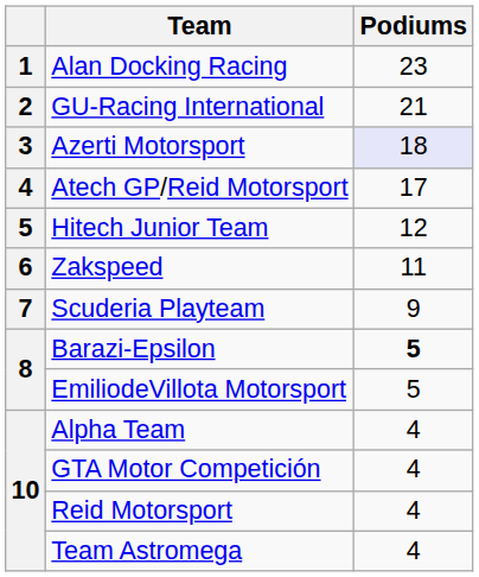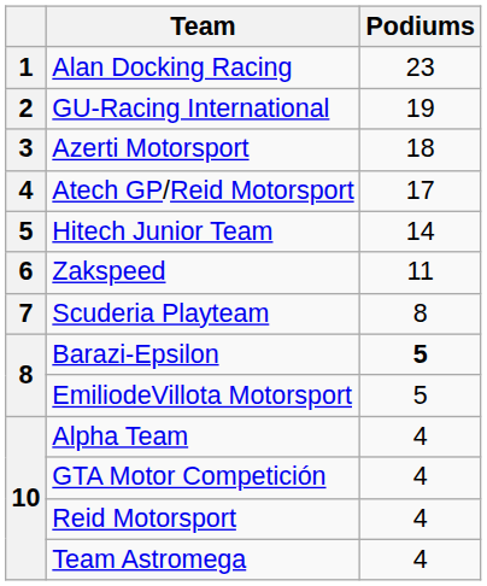GU-Racing International | Podiums: 21 -> 19
Azerti Motorsport | Podiums: lavender background -> no background
Hitech Junior Team | Podiums: 12 -> 14
Scuderia Playteam | Podiums: 9 -> 8
